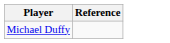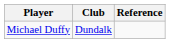+ column: Club | Dundalk
